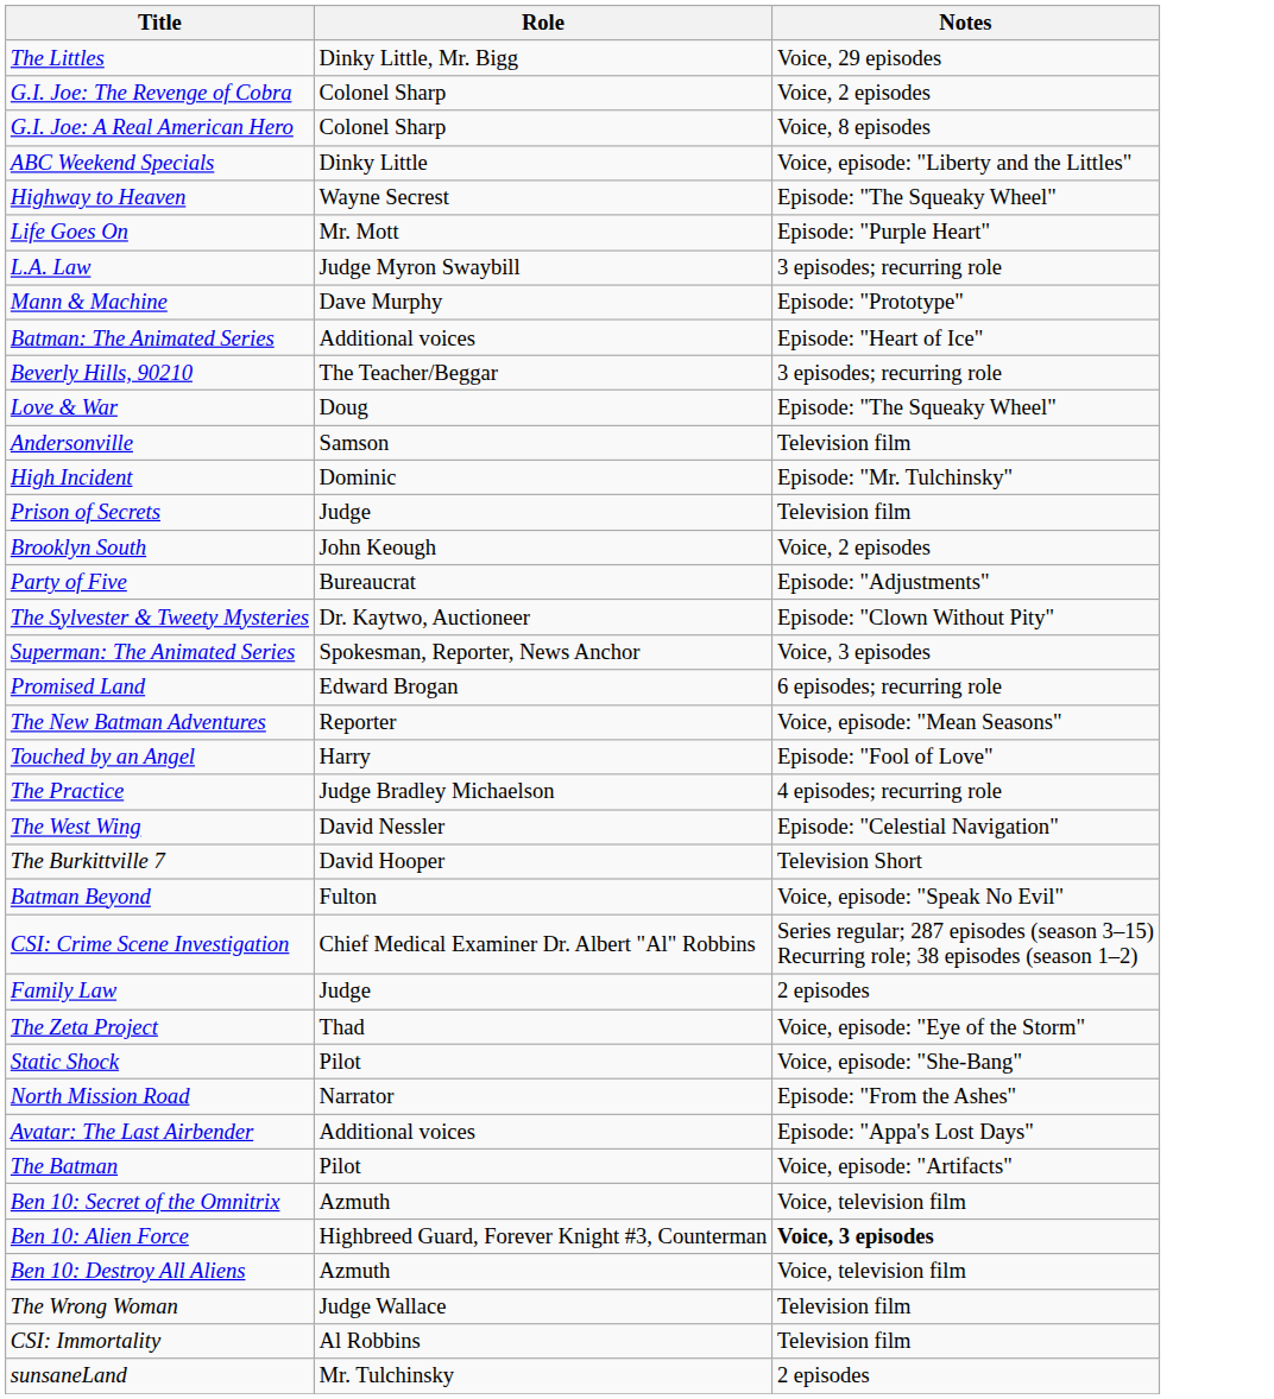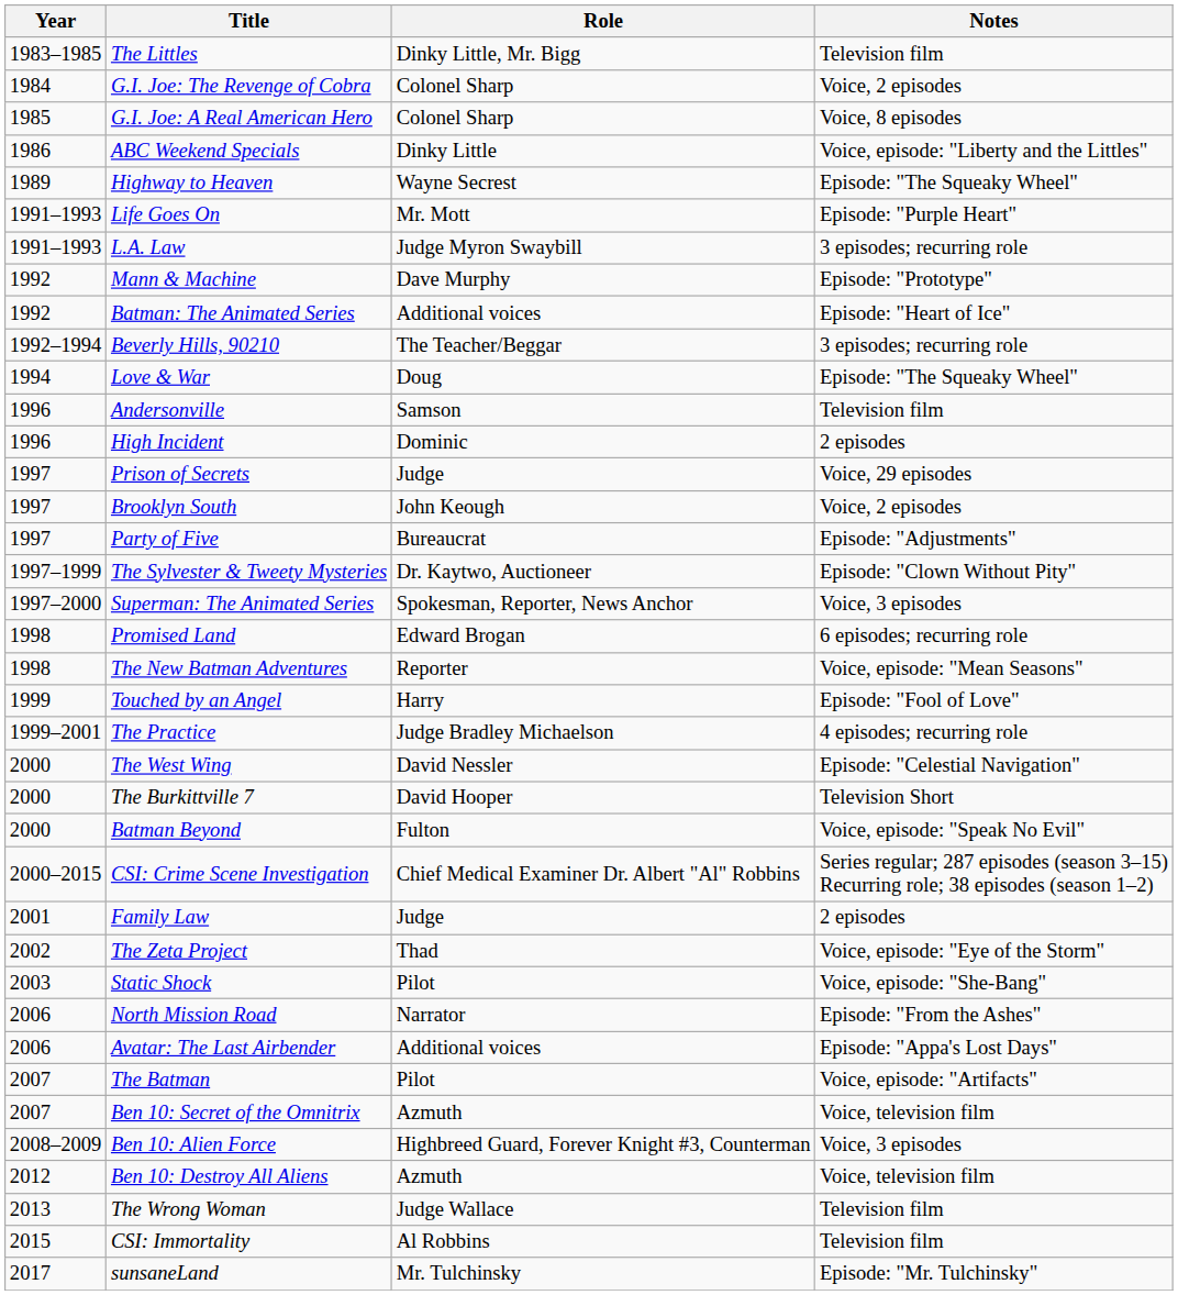+ column: Year | 1983–1985 | 1984 | 1985 | 1986 | 1989 | 1991–1993 | 1991–1993 | 1992 | 1992 | 1992–1994 | 1994 | 1996 | 1996 | 1997 | 1997 | 1997 | 1997–1999 | 1997–2000 | 1998 | 1998 | 1999 | 1999–2001 | 2000 | 2000 | 2000 | 2000–2015 | 2001 | 2002 | 2003 | 2006 | 2006 | 2007 | 2007 | 2008–2009 | 2012 | 2013 | 2015 | 2017
The Littles | Notes: Voice, 29 episodes -> Television film
High Incident | Notes: Episode: "Mr. Tulchinsky" -> 2 episodes
Prison of Secrets | Notes: Television film -> Voice, 29 episodes
Ben 10: Alien Force | Notes: bold -> normal
sunsaneLand | Notes: 2 episodes -> Episode: "Mr. Tulchinsky"
